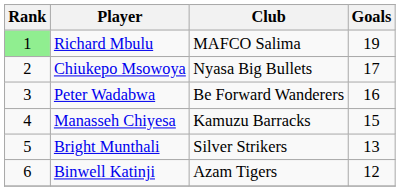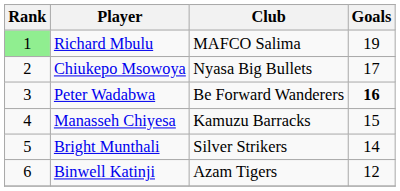Peter Wadabwa | Goals: normal -> bold
Bright Munthali | Goals: 13 -> 14
